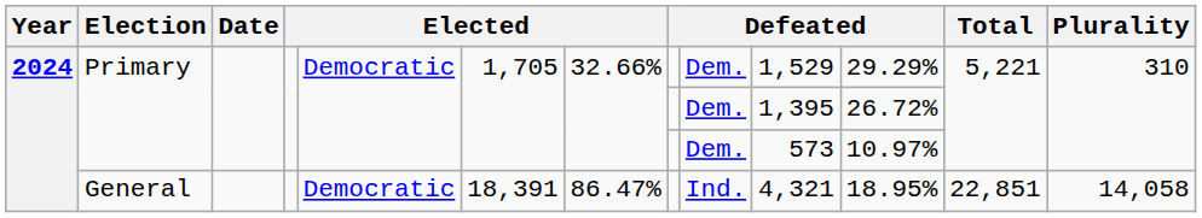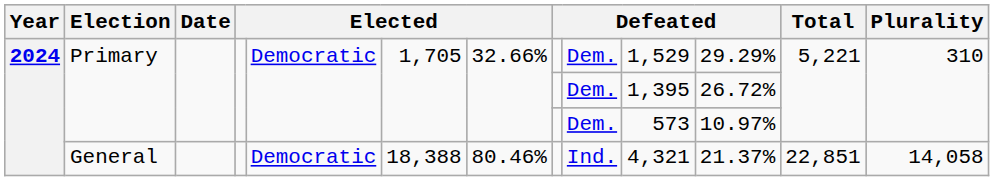General | column 6: 18,391 -> 18,388
General | column 7: 86.47% -> 80.46%
General | column 11: 18.95% -> 21.37%
